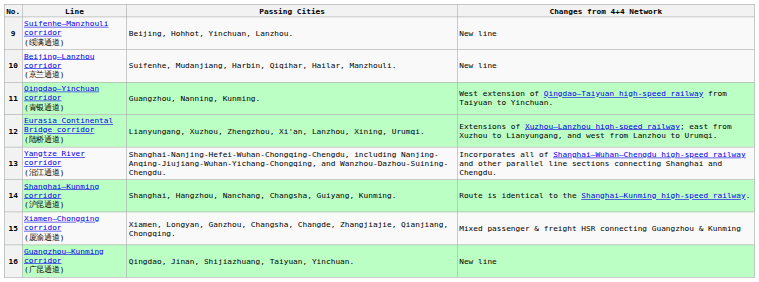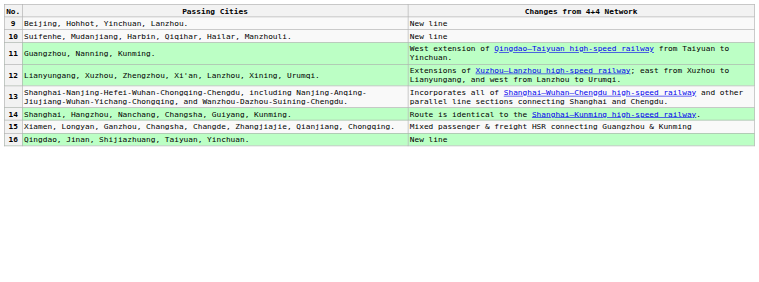- column: Line | Suifenhe–Manzhouli corridor (绥满通道) | Beijing–Lanzhou corridor (京兰通道) | Qingdao–Yinchuan corridor (青银通道) | Eurasia Continental Bridge corridor (陆桥通道) | Yangtze River corridor (沿江通道) | Shanghai–Kunming corridor (沪昆通道) | Xiamen–Chongqing corridor (厦渝通道) | Guangzhou–Kunming corridor (广昆通道)
